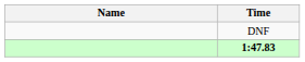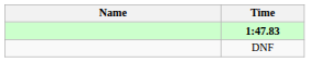rows swapped: 1:47.83 <-> DNF
